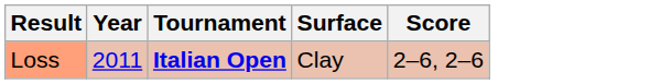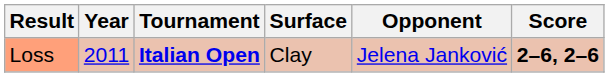+ column: Opponent | Jelena Janković
Loss | Score: normal -> bold
